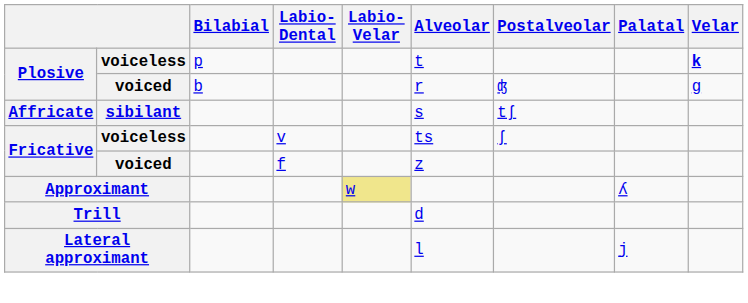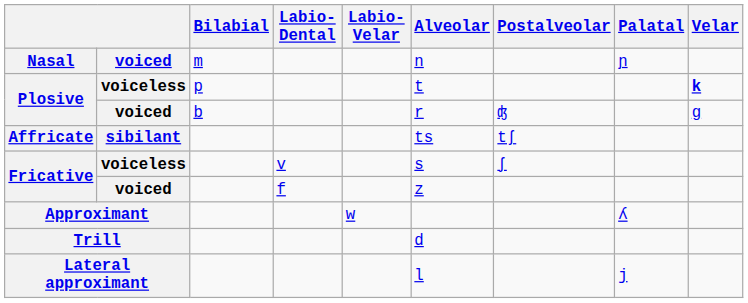+ row: Nasal | voiced | m | n | ɲ
Affricate | Alveolar: s -> ts
Fricative / voiceless | Alveolar: ts -> s
Approximant | Labio-Velar: khaki background -> no background
